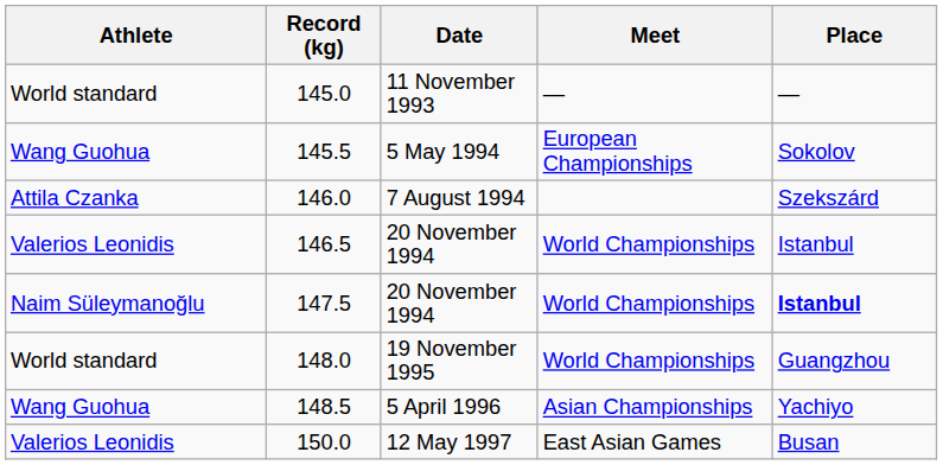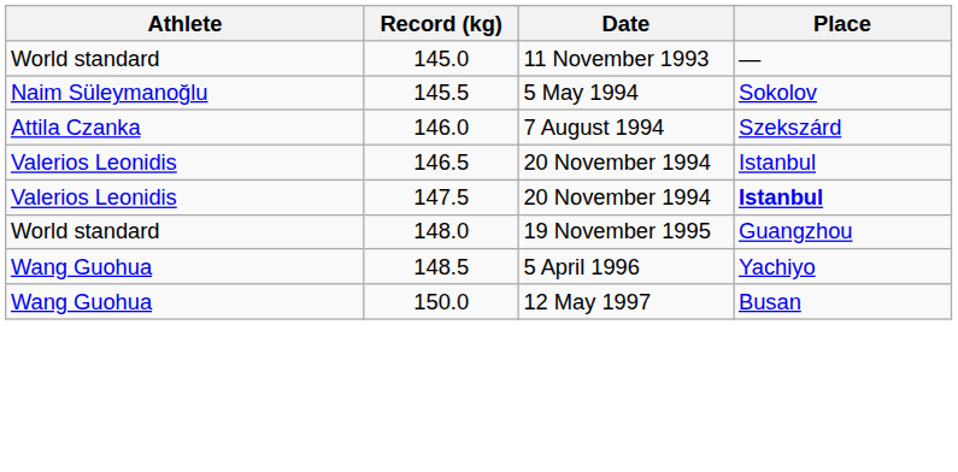- column: Meet | — | European Championships | World Championships | World Championships | World Championships | Asian Championships | East Asian Games
145.5 | Athlete: Wang Guohua -> Naim Süleymanoğlu
147.5 | Athlete: Naim Süleymanoğlu -> Valerios Leonidis
150.0 | Athlete: Valerios Leonidis -> Wang Guohua
